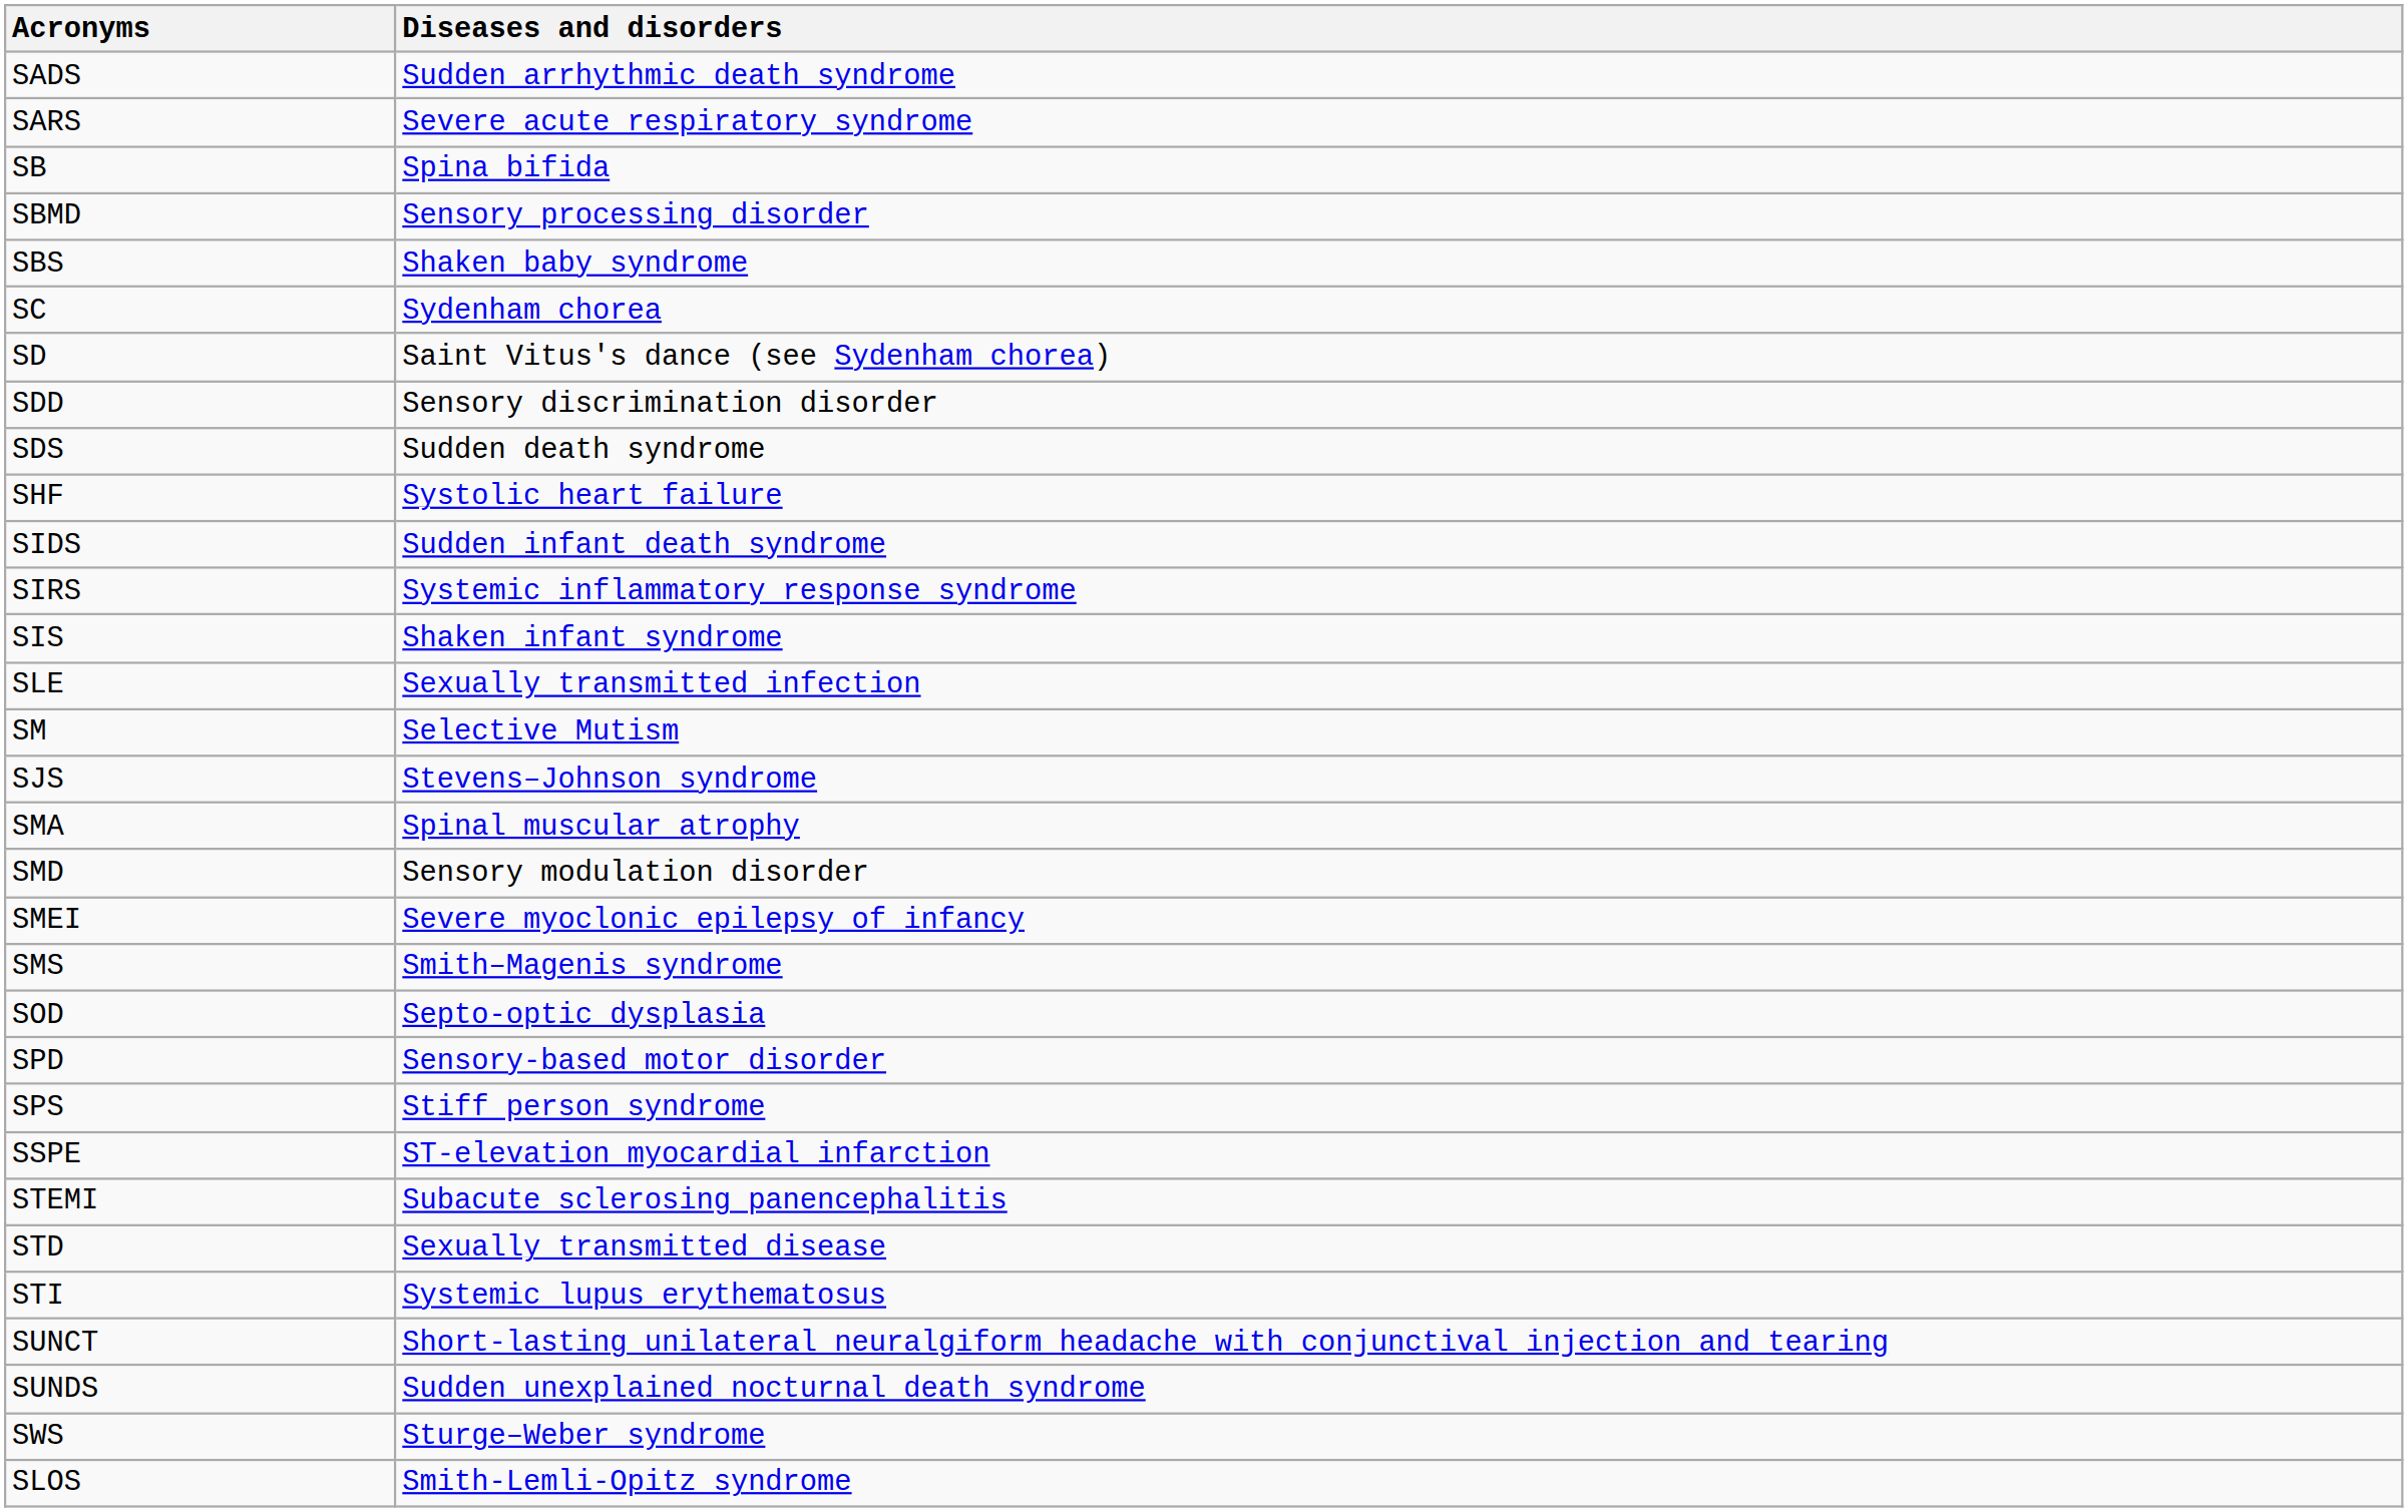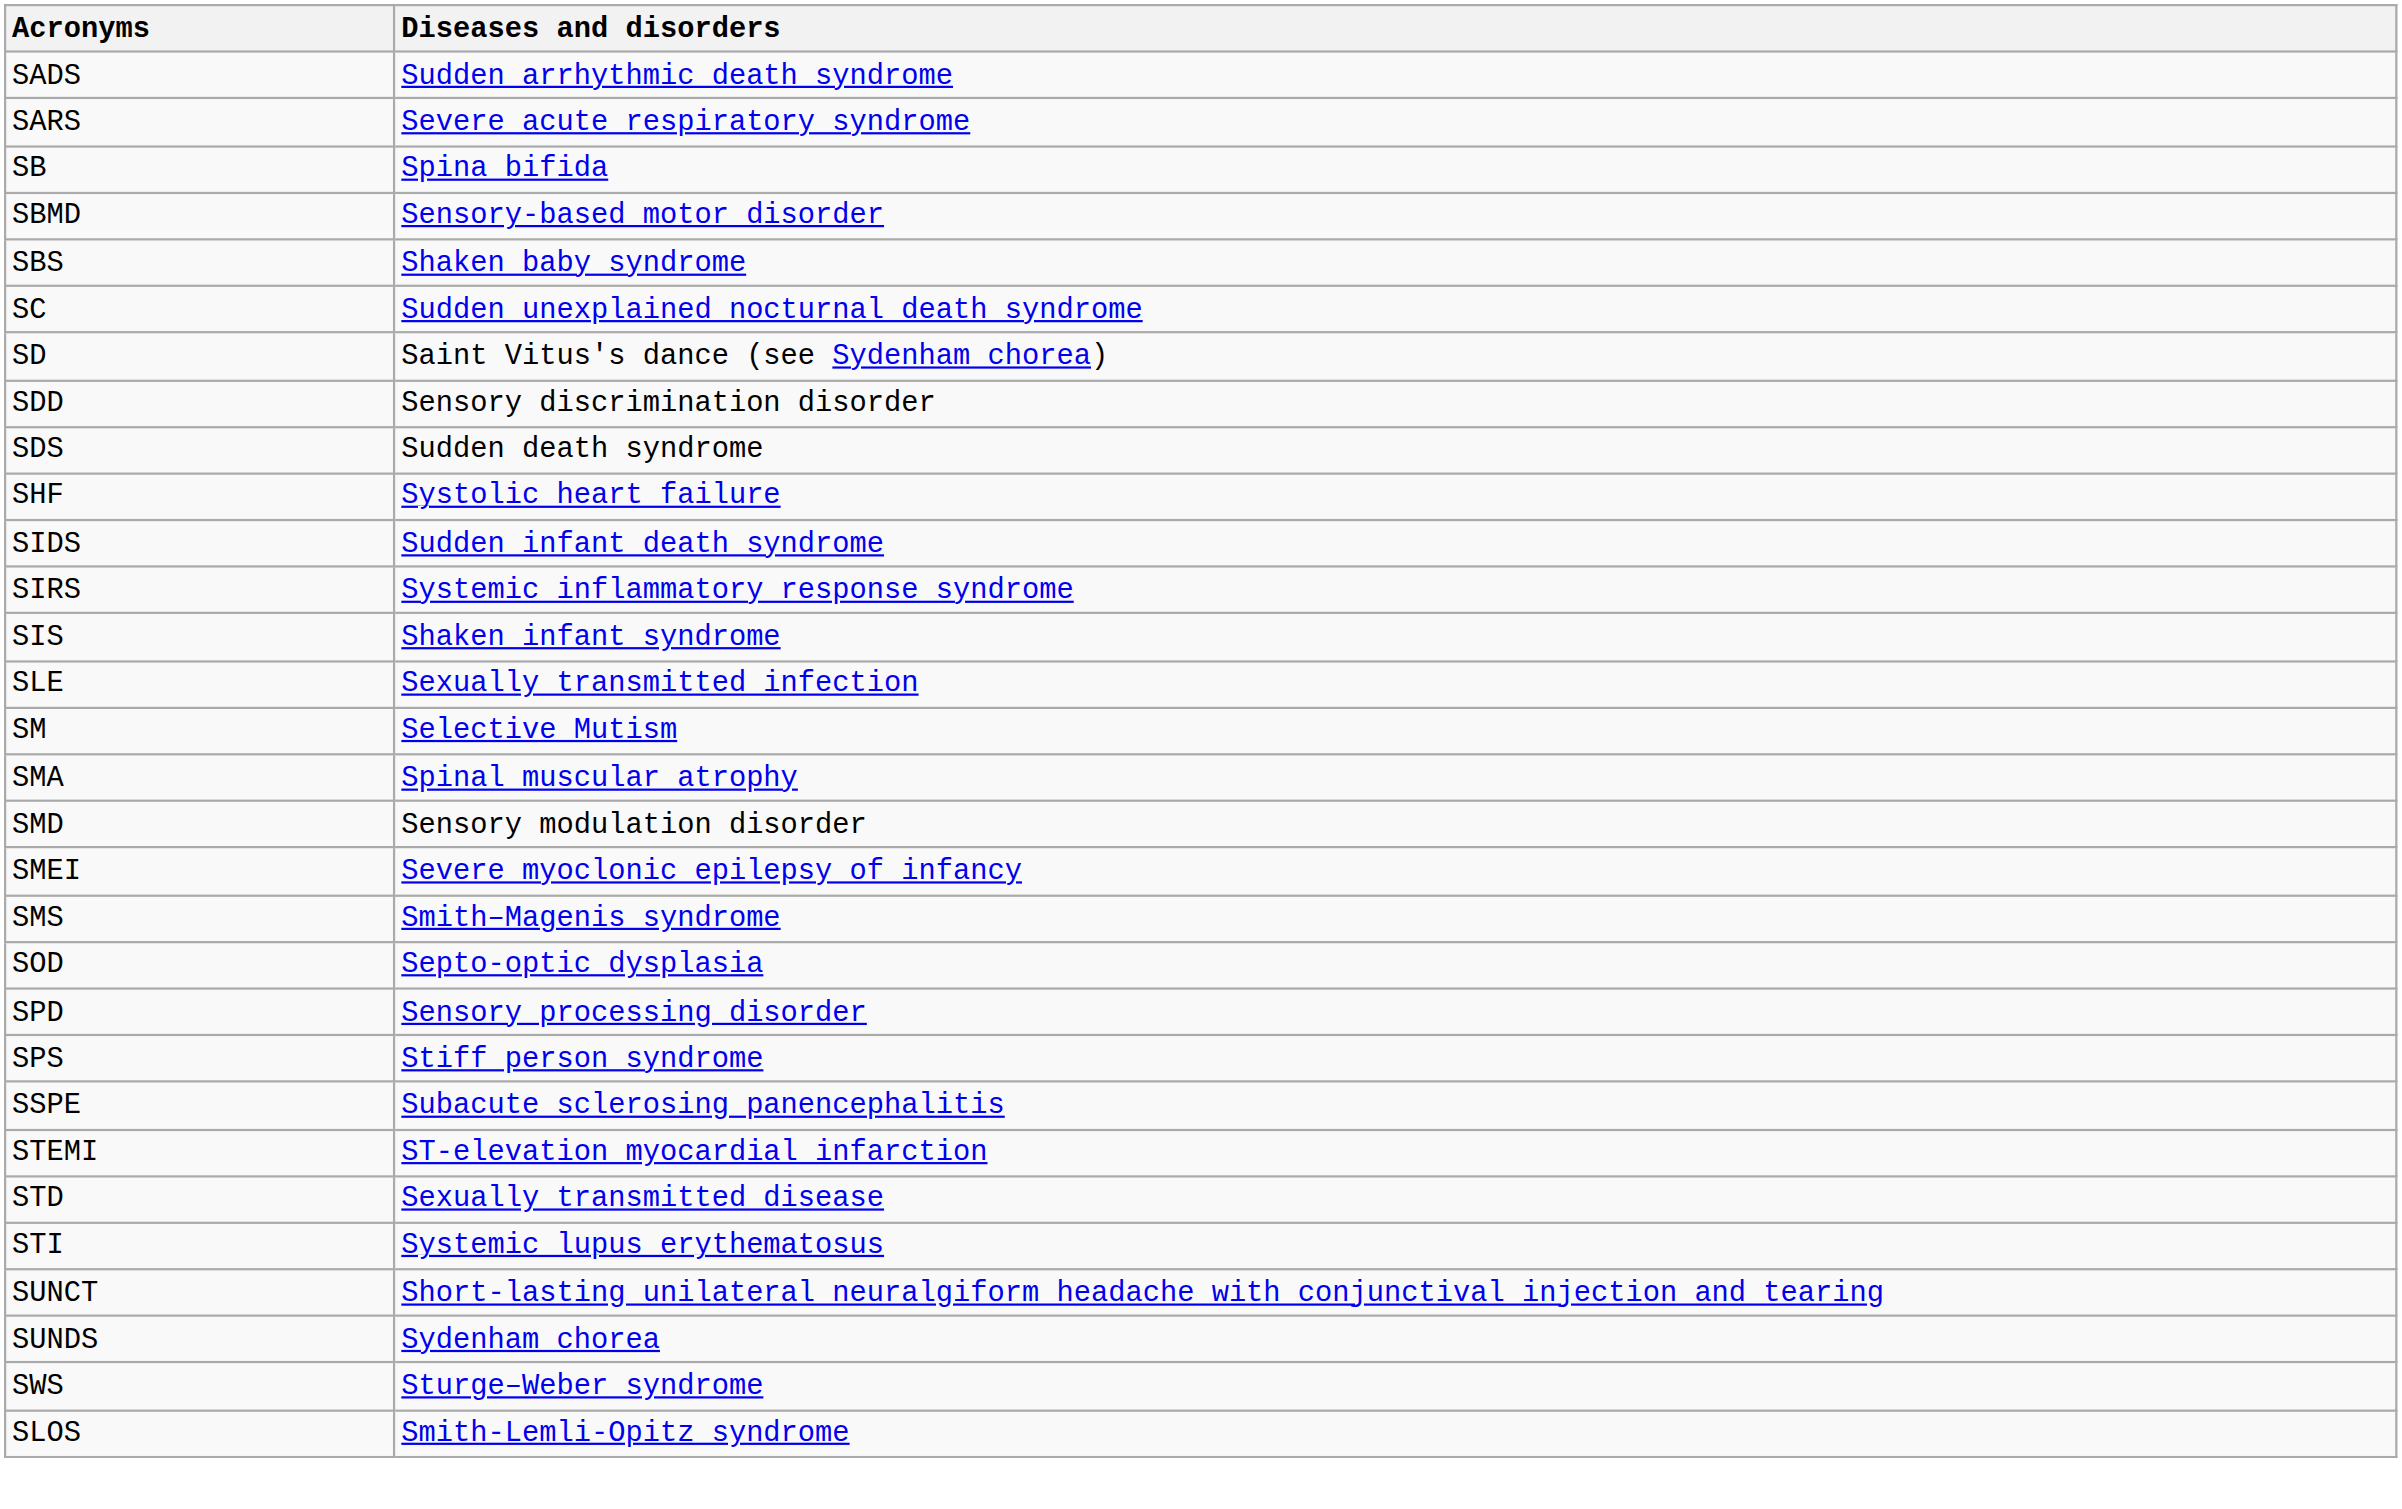SBMD | Diseases and disorders: Sensory processing disorder -> Sensory-based motor disorder
SC | Diseases and disorders: Sydenham chorea -> Sudden unexplained nocturnal death syndrome
- row: SJS | Stevens–Johnson syndrome
SPD | Diseases and disorders: Sensory-based motor disorder -> Sensory processing disorder
SSPE | Diseases and disorders: ST-elevation myocardial infarction -> Subacute sclerosing panencephalitis
STEMI | Diseases and disorders: Subacute sclerosing panencephalitis -> ST-elevation myocardial infarction
SUNDS | Diseases and disorders: Sudden unexplained nocturnal death syndrome -> Sydenham chorea
